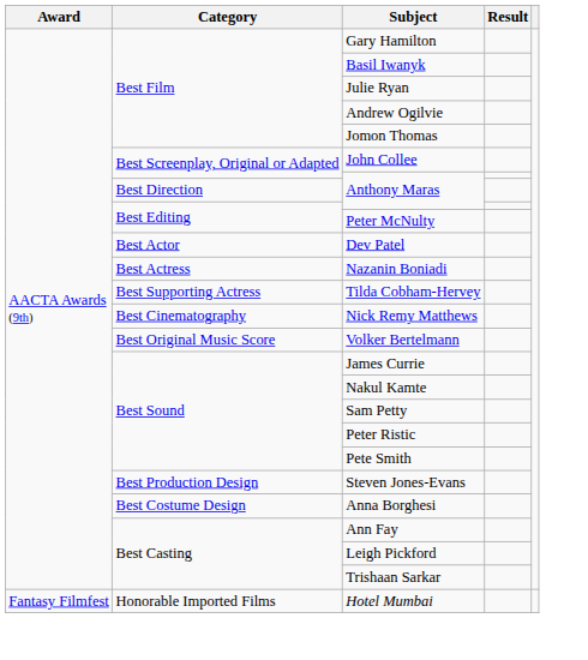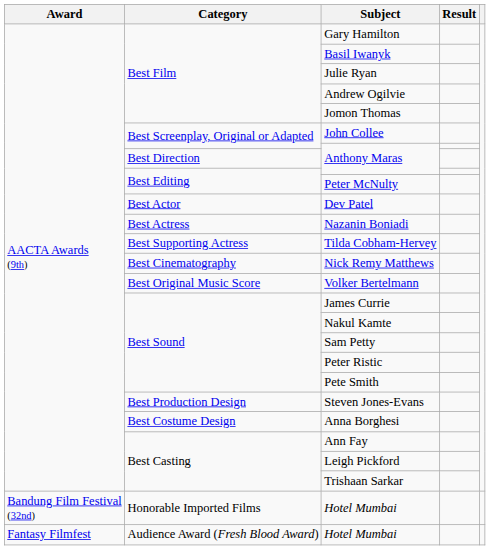Honorable Imported Films / Hotel Mumbai | Award: Fantasy Filmfest -> Bandung Film Festival (32nd)
+ row: Fantasy Filmfest | Audience Award (Fresh Blood Award) | Hotel Mumbai
